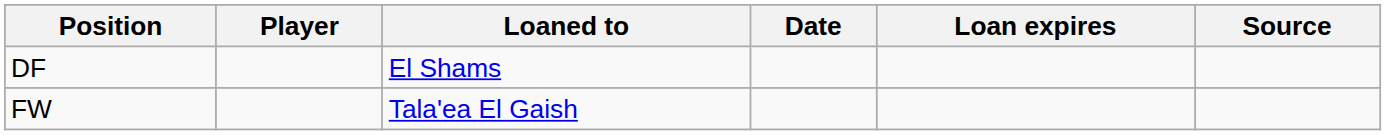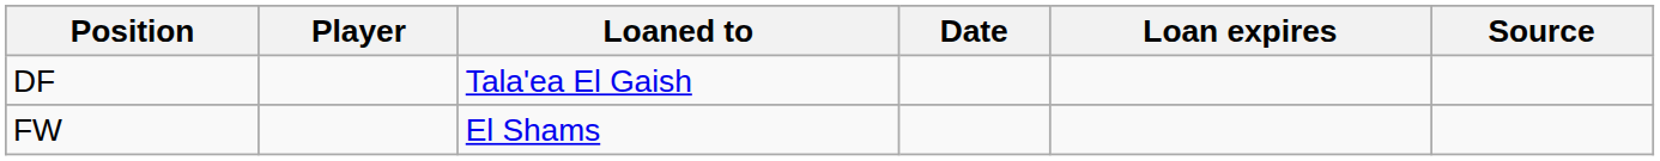DF | Loaned to: El Shams -> Tala'ea El Gaish
FW | Loaned to: Tala'ea El Gaish -> El Shams
